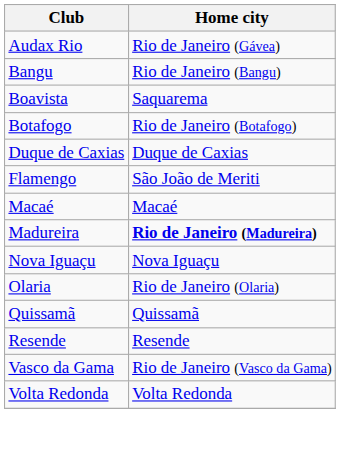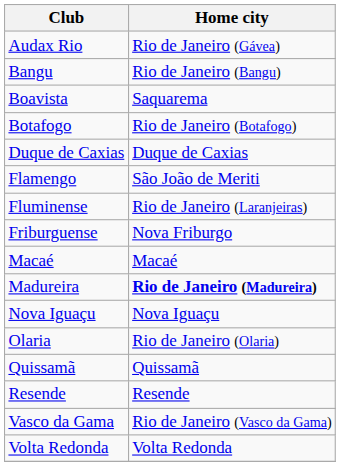+ row: Fluminense | Rio de Janeiro (Laranjeiras)
+ row: Friburguense | Nova Friburgo
